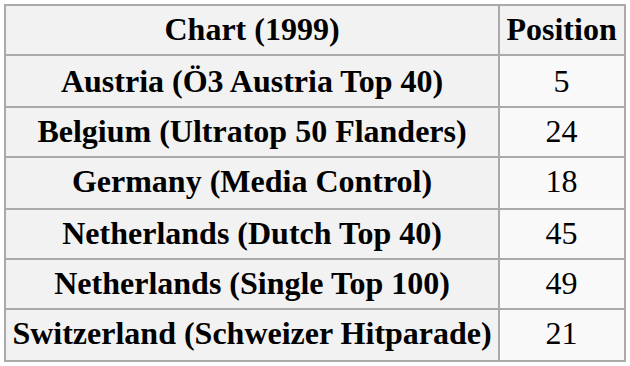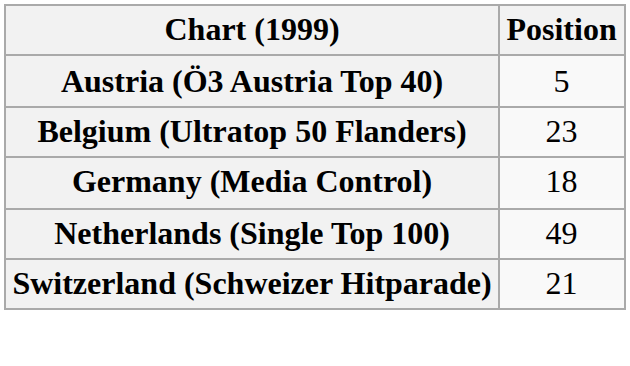Belgium (Ultratop 50 Flanders) | Position: 24 -> 23
- row: Netherlands (Dutch Top 40) | 45
